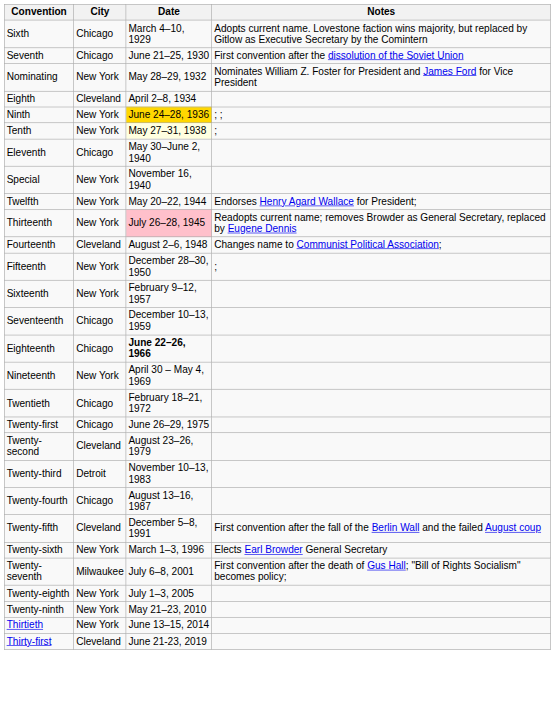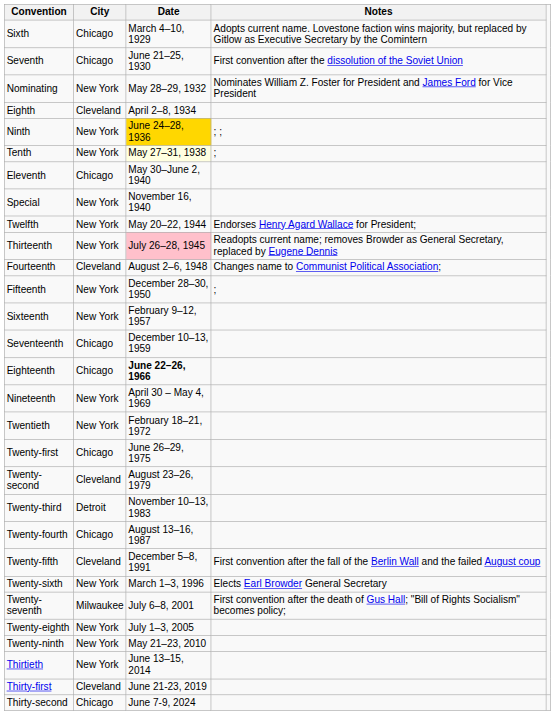Twentieth | City: Chicago -> New York
+ row: Thirty-second | Chicago | June 7-9, 2024
